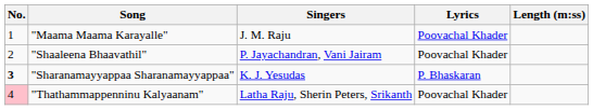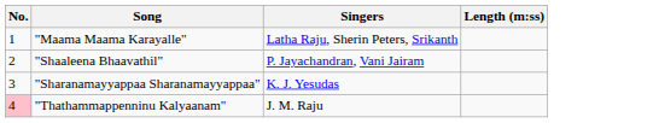- column: Lyrics | Poovachal Khader | Poovachal Khader | P. Bhaskaran | Poovachal Khader
"Maama Maama Karayalle" | Singers: J. M. Raju -> Latha Raju, Sherin Peters, Srikanth
"Sharanamayyappaa Sharanamayyappaa" | No.: bold -> normal
"Thathammappenninu Kalyaanam" | Singers: Latha Raju, Sherin Peters, Srikanth -> J. M. Raju
